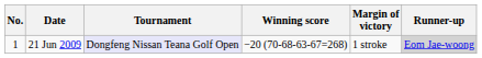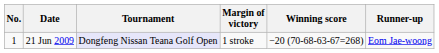columns swapped: Winning score <-> Margin of victory
21 Jun 2009 | Runner-up: lightgrey background -> no background
